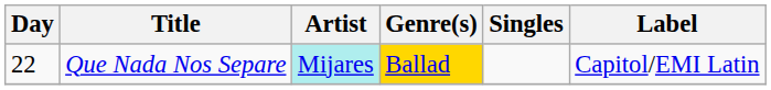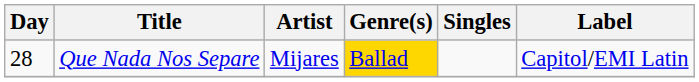Que Nada Nos Separe | Day: 22 -> 28
Que Nada Nos Separe | Artist: paleturquoise background -> no background
